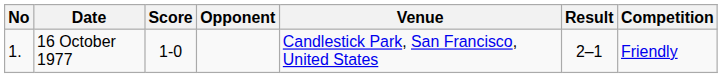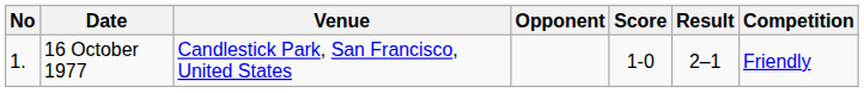columns swapped: Venue <-> Score
